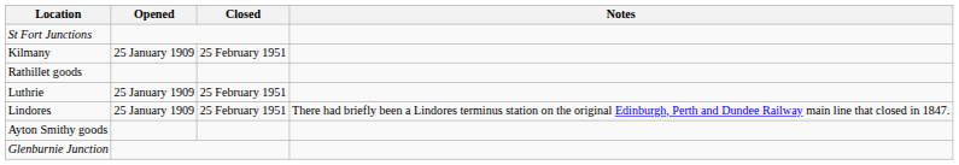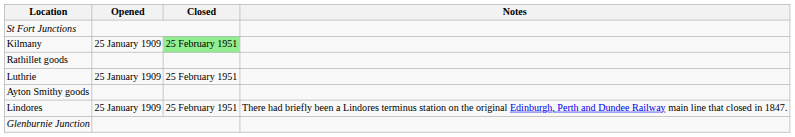Kilmany | Closed: no background -> lightgreen background
rows swapped: Ayton Smithy goods <-> Lindores
